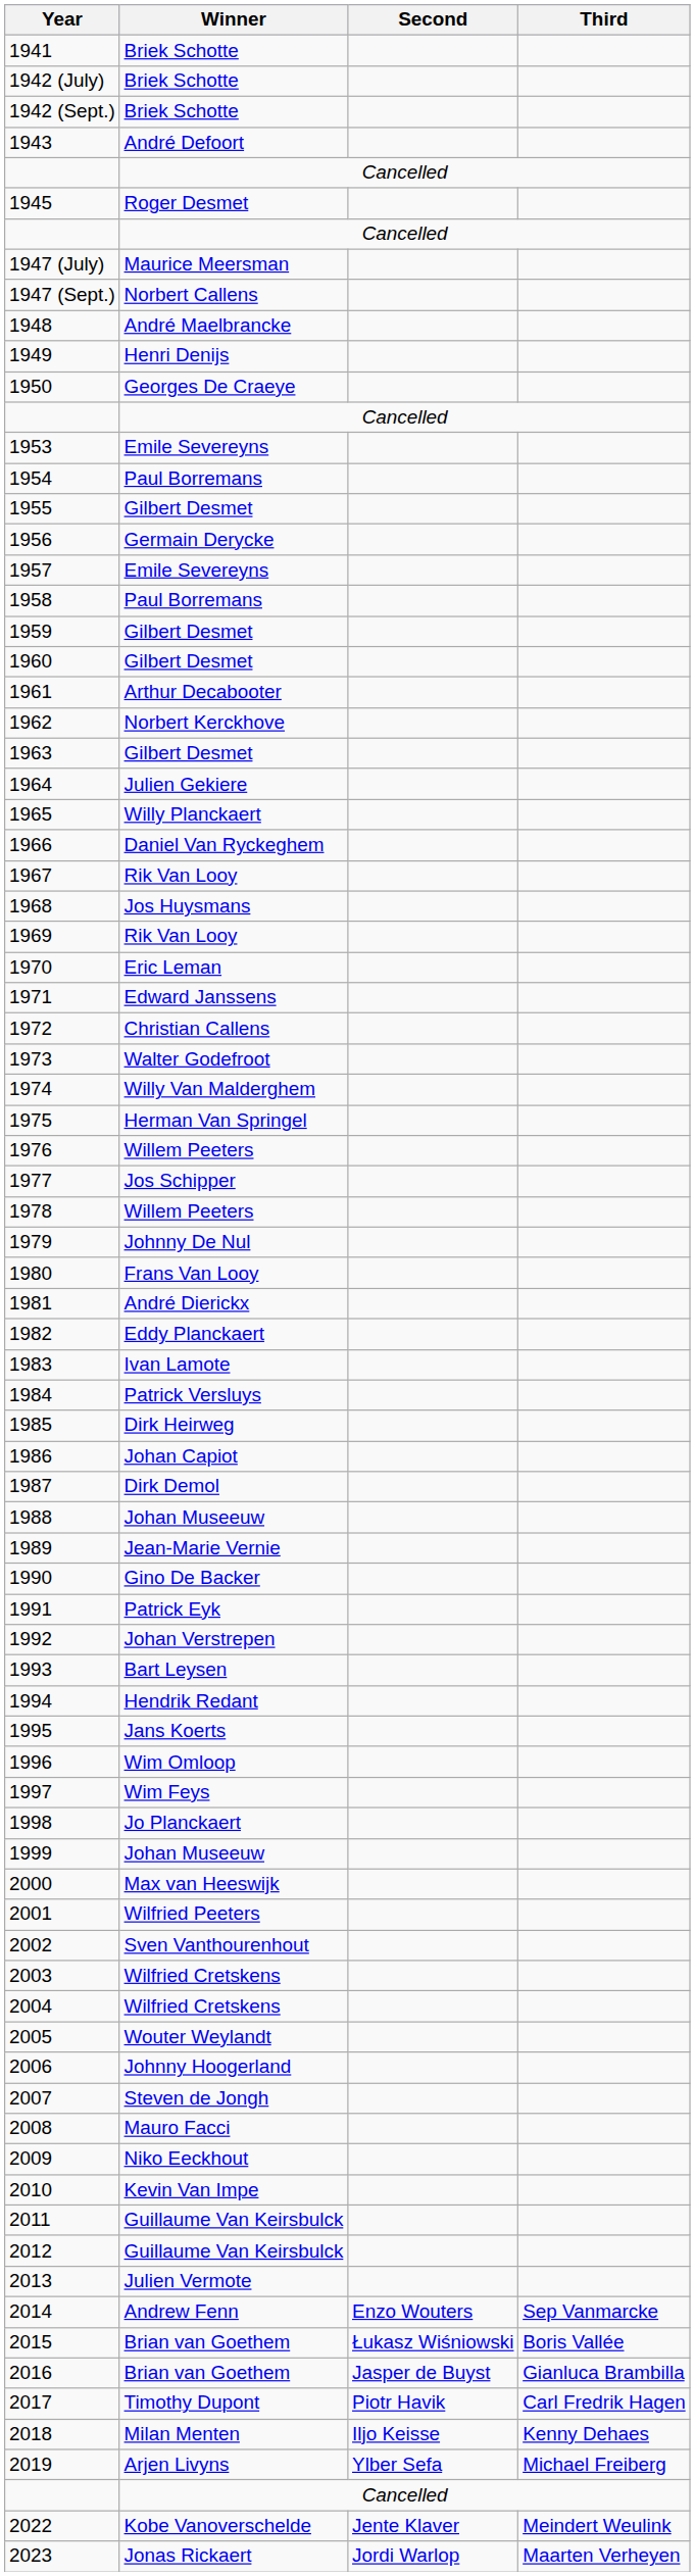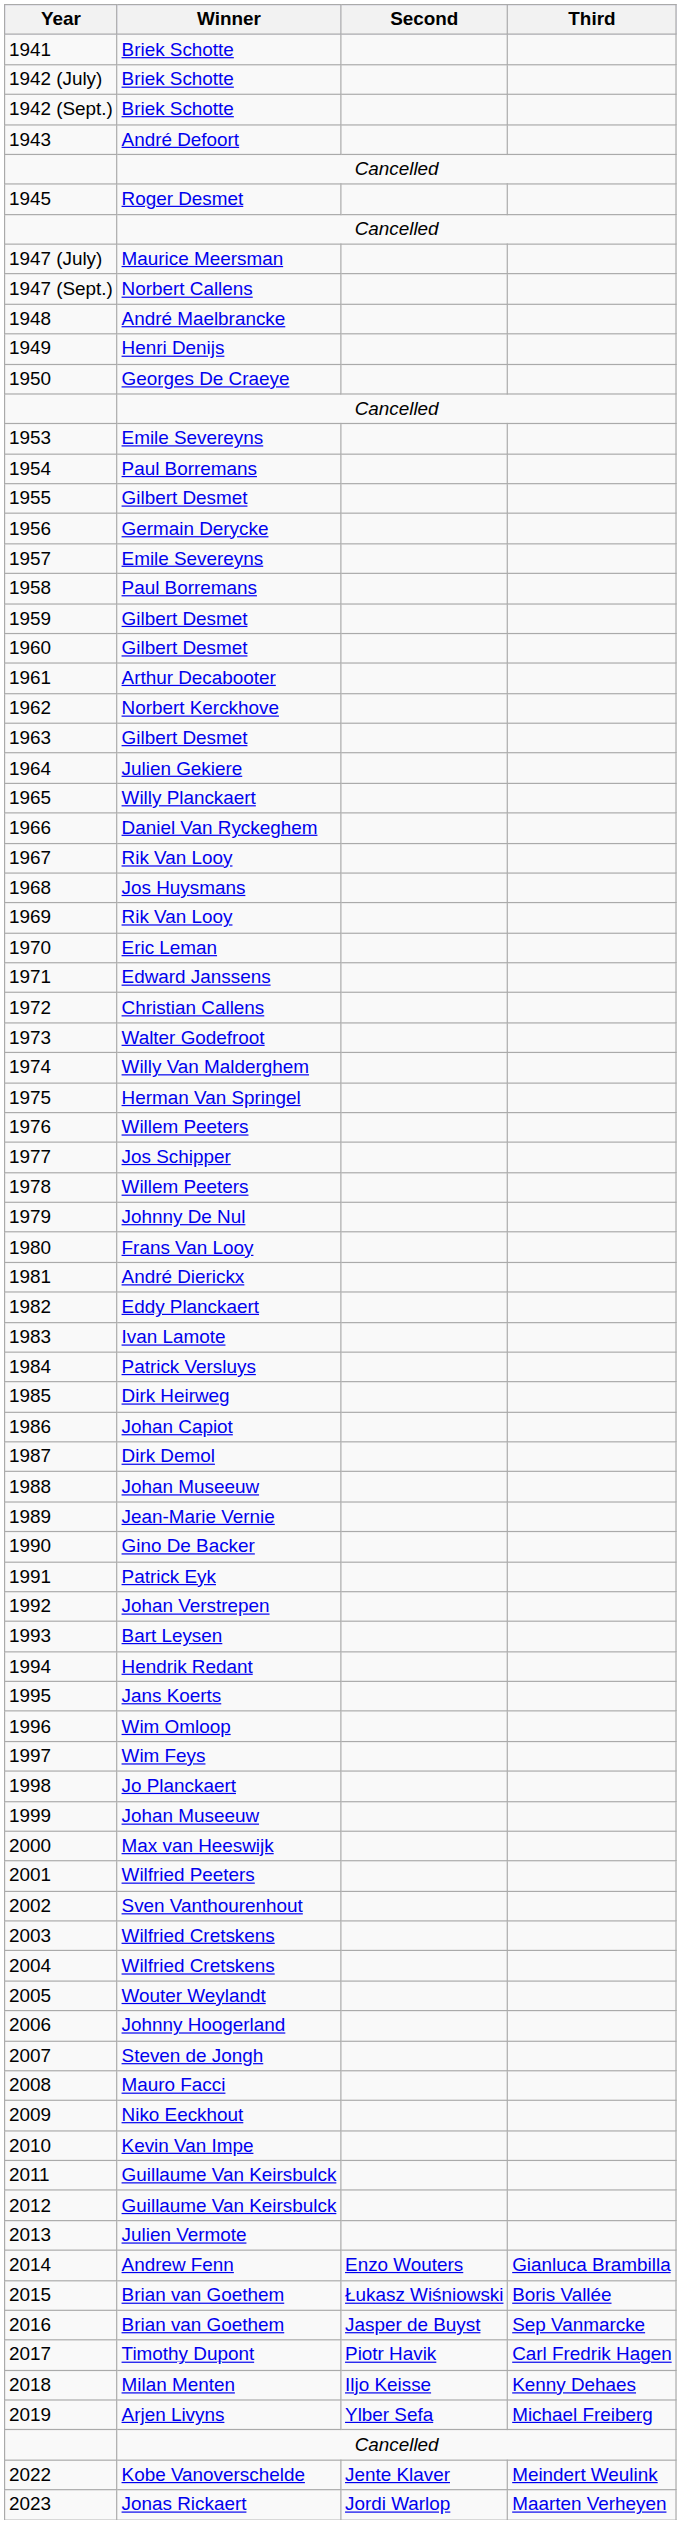2014 | Third: Sep Vanmarcke -> Gianluca Brambilla
2016 | Third: Gianluca Brambilla -> Sep Vanmarcke
